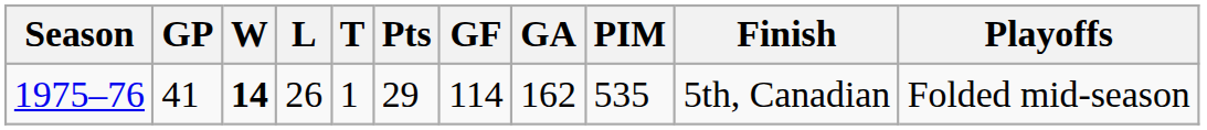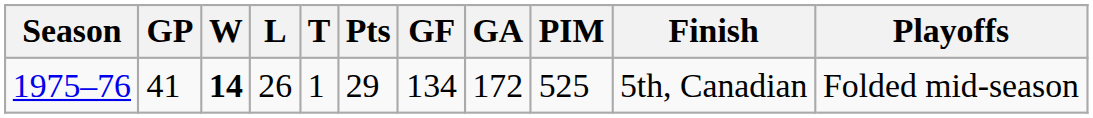1975–76 | GF: 114 -> 134
1975–76 | GA: 162 -> 172
1975–76 | PIM: 535 -> 525
